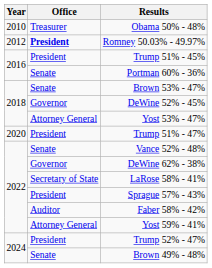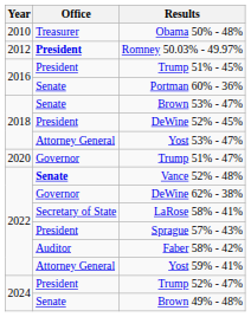DeWine 52% - 45% | Office: Governor -> President
Trump 51% - 47% | Office: President -> Governor
Vance 52% - 48% | Office: normal -> bold
